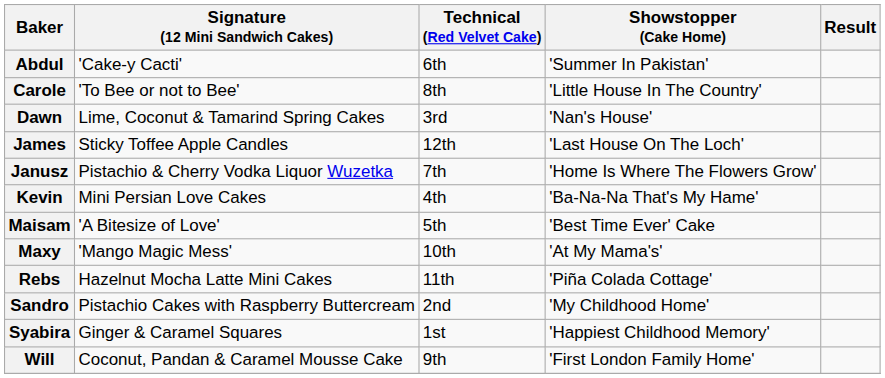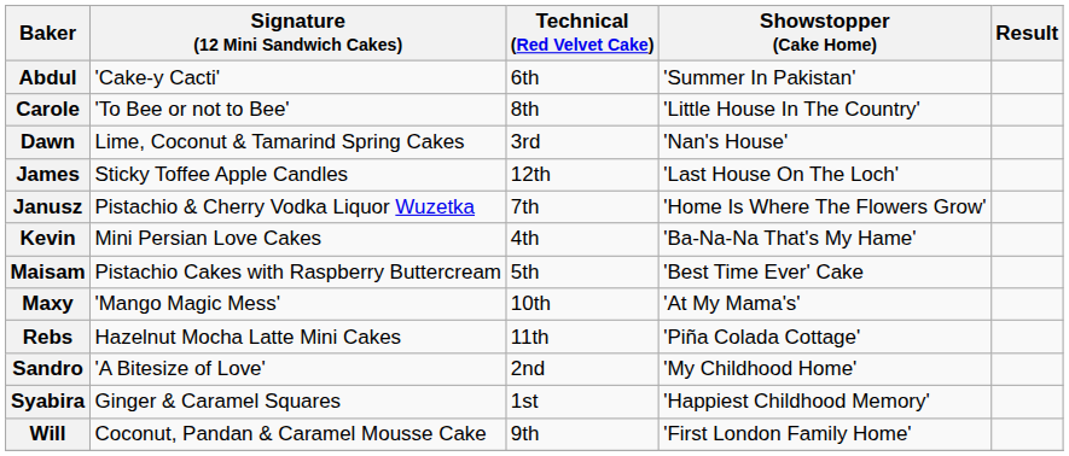Maisam | Signature (12 Mini Sandwich Cakes): 'A Bitesize of Love' -> Pistachio Cakes with Raspberry Buttercream
Sandro | Signature (12 Mini Sandwich Cakes): Pistachio Cakes with Raspberry Buttercream -> 'A Bitesize of Love'
